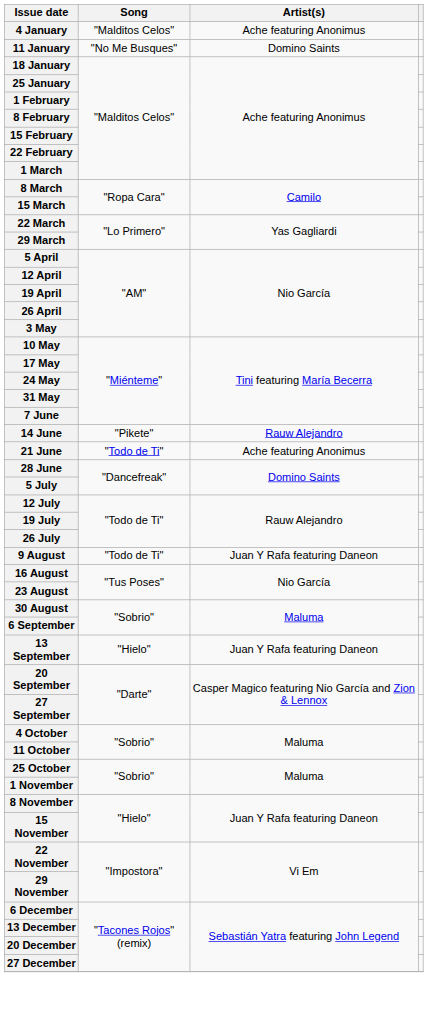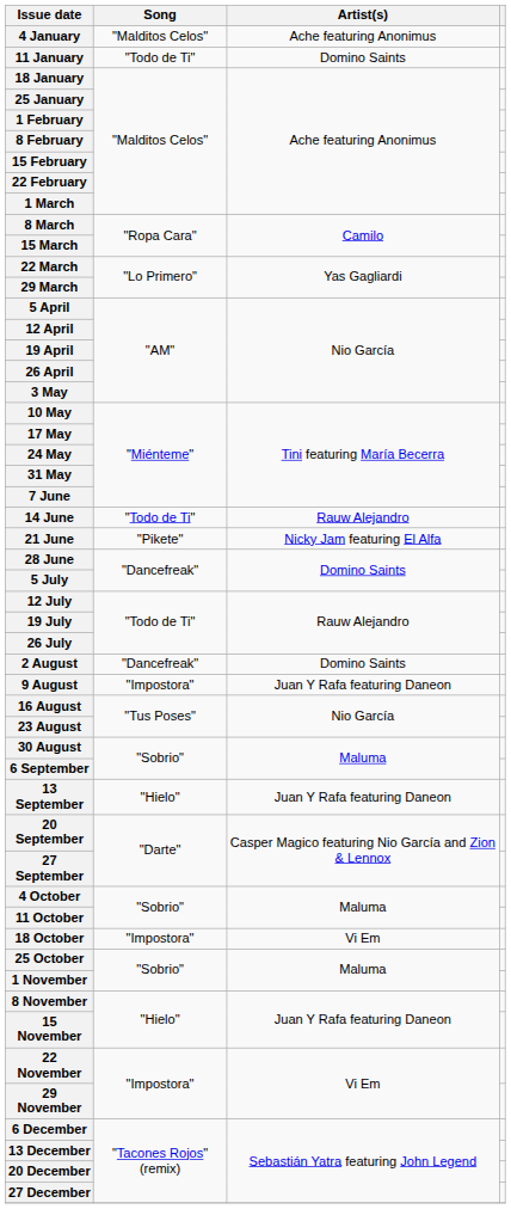11 January | Song: "No Me Busques" -> "Todo de Ti"
14 June | Song: "Pikete" -> "Todo de Ti"
21 June | Song: "Todo de Ti" -> "Pikete"
21 June | Artist(s): Ache featuring Anonimus -> Nicky Jam featuring El Alfa
+ row: 2 August | "Dancefreak" | Domino Saints
9 August | Song: "Todo de Ti" -> "Impostora"
+ row: 18 October | "Impostora" | Vi Em
